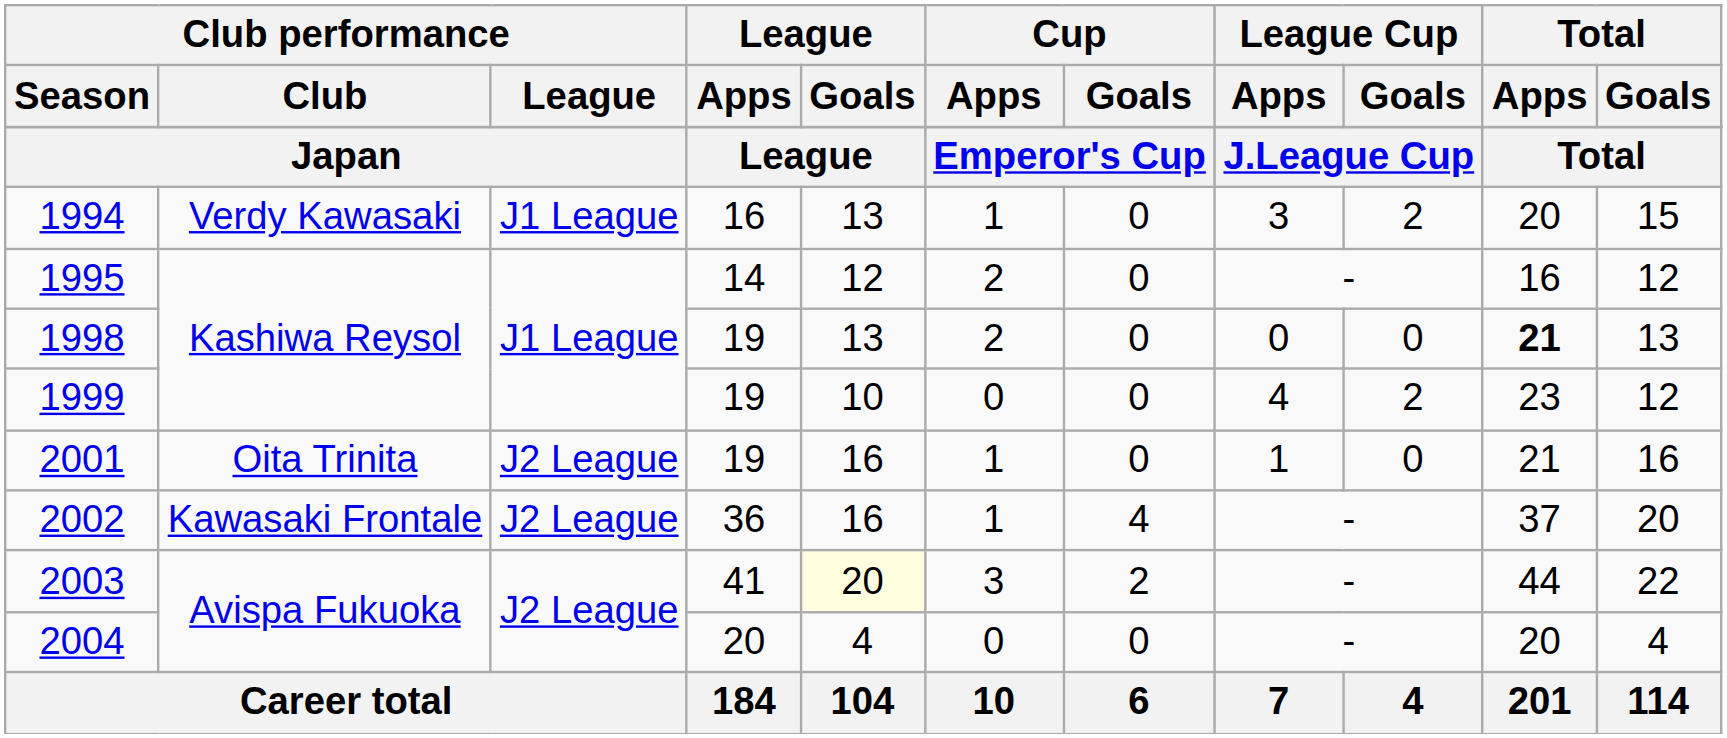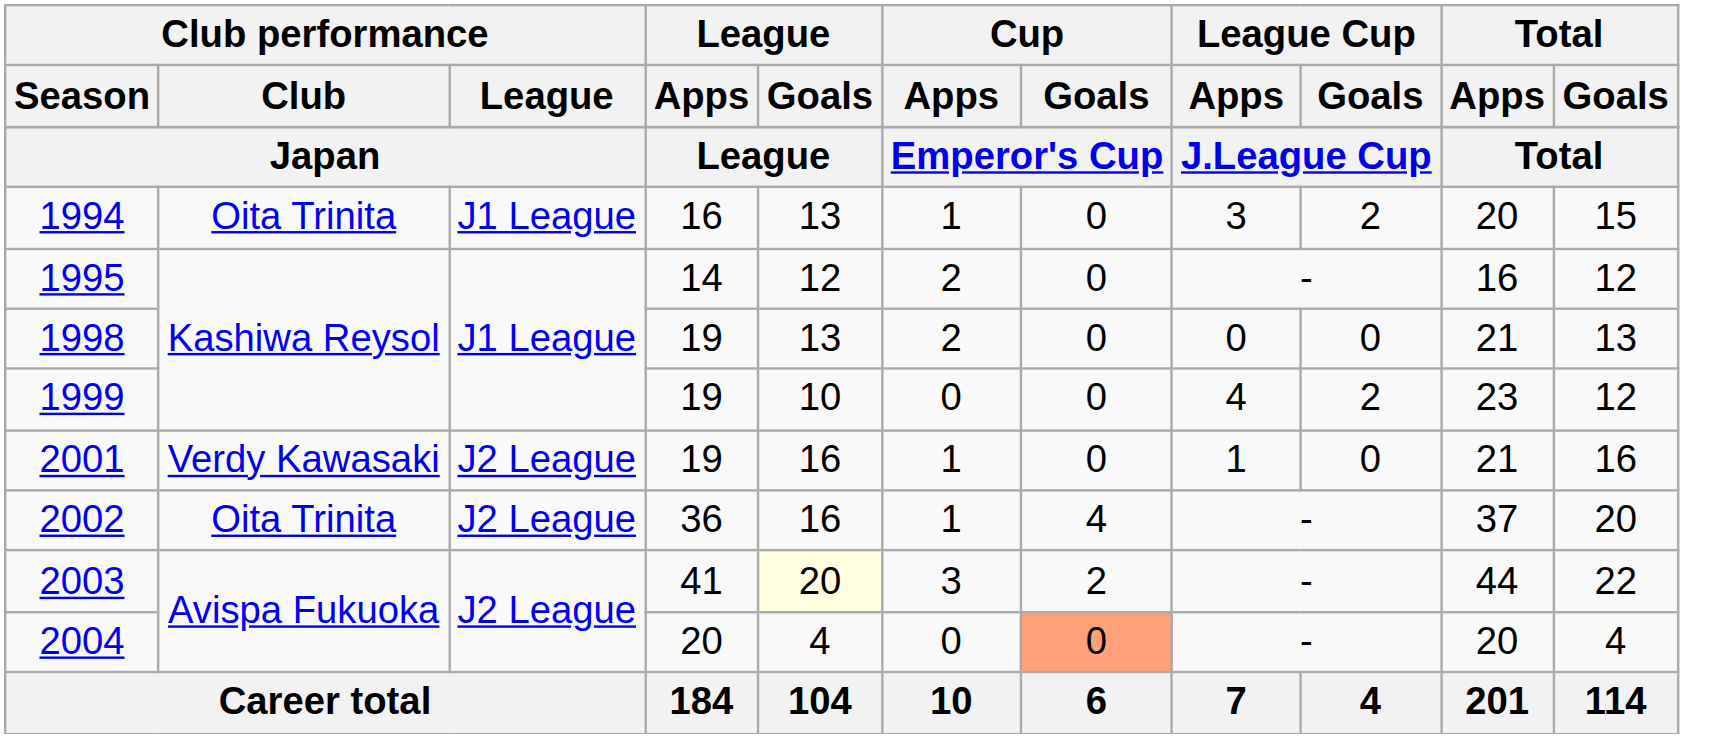1994 | Club performance / Club: Verdy Kawasaki -> Oita Trinita
1998 | Total / Apps: bold -> normal
2001 | Club performance / Club: Oita Trinita -> Verdy Kawasaki
2002 | Club performance / Club: Kawasaki Frontale -> Oita Trinita
2004 | Cup / Goals: no background -> lightsalmon background
